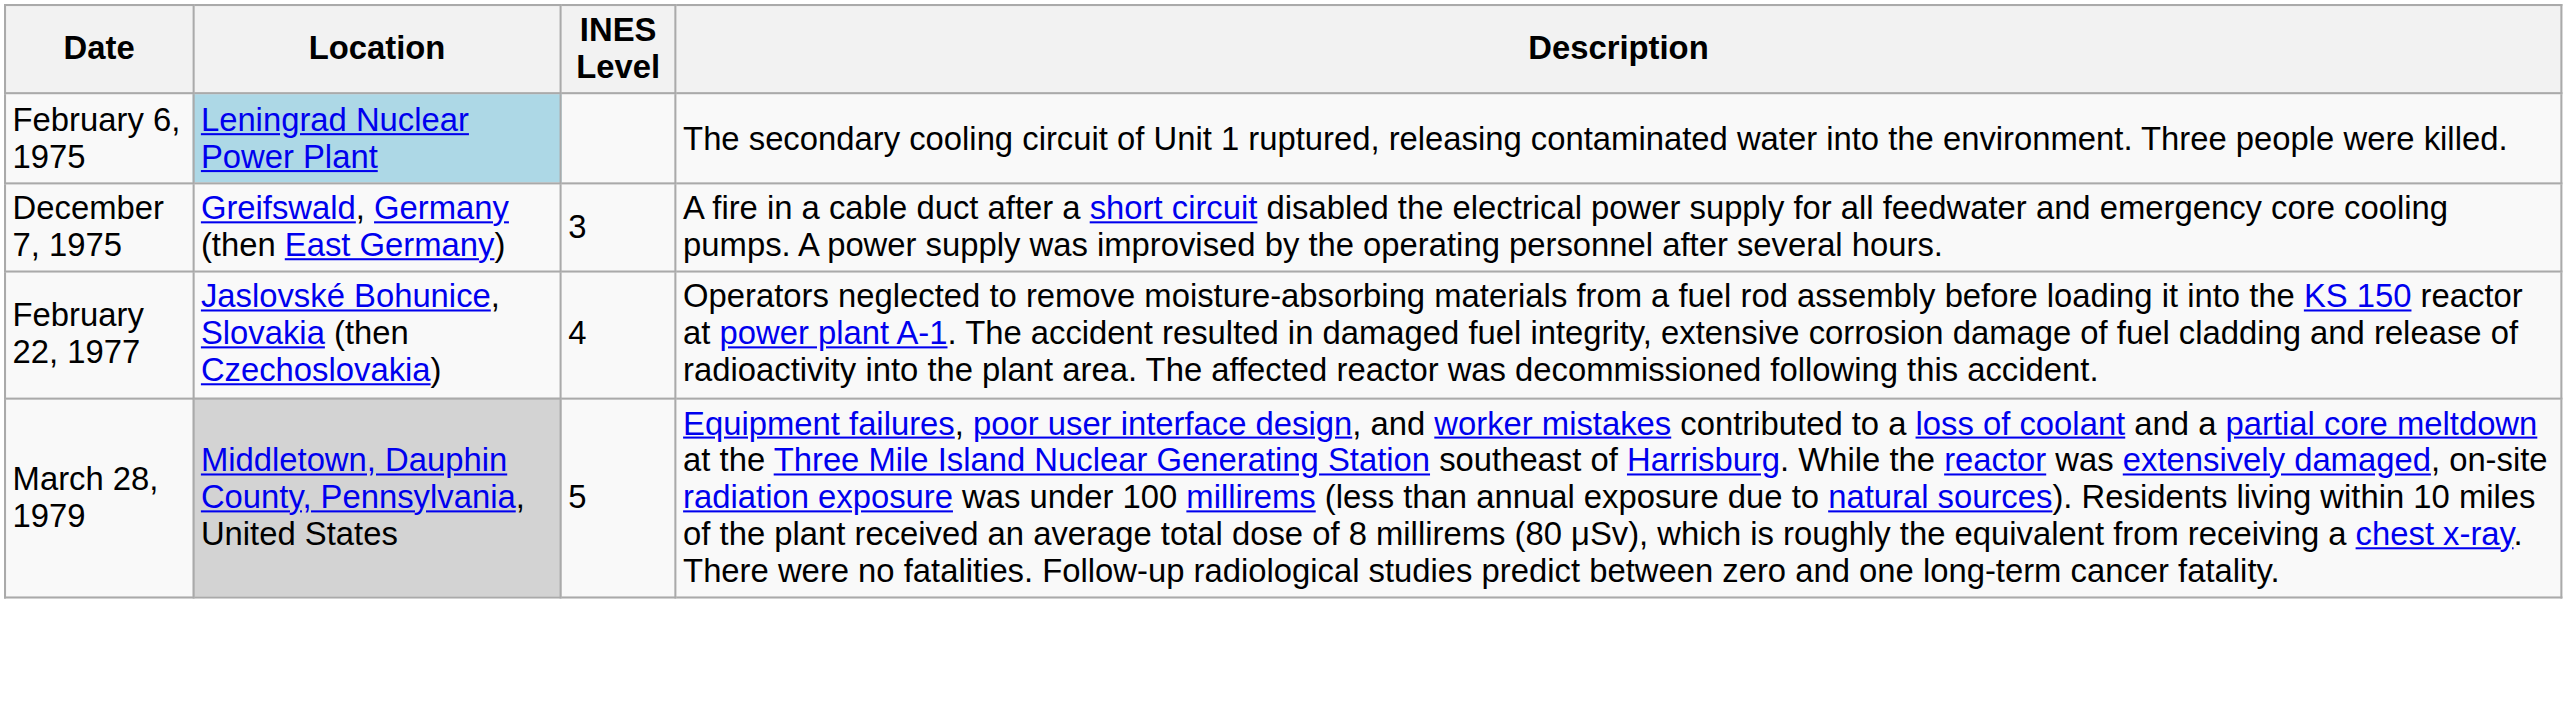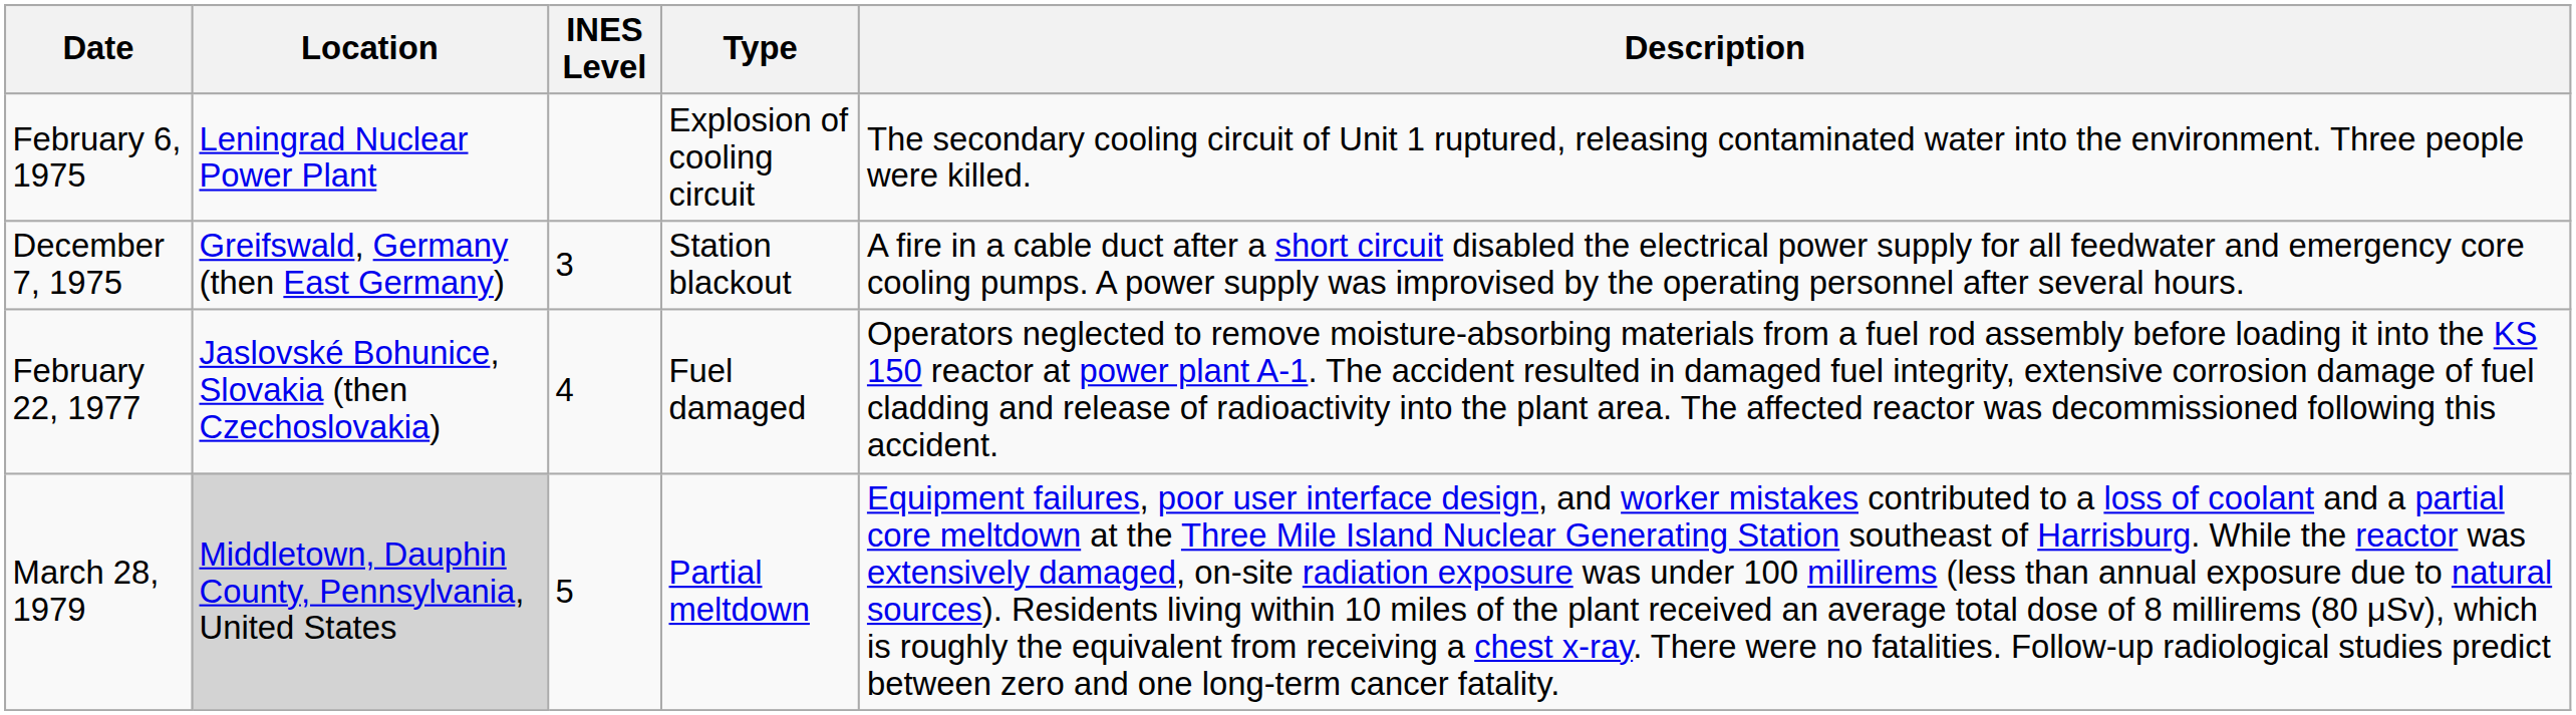+ column: Type | Explosion of cooling circuit | Station blackout | Fuel damaged | Partial meltdown
February 6, 1975 | Location: lightblue background -> no background
